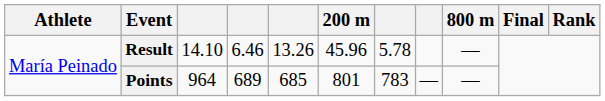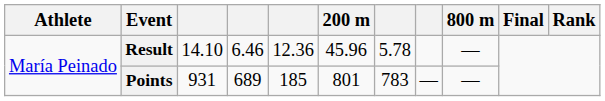Result | column 5: 13.26 -> 12.36
Points | column 3: 964 -> 931
Points | column 5: 685 -> 185
